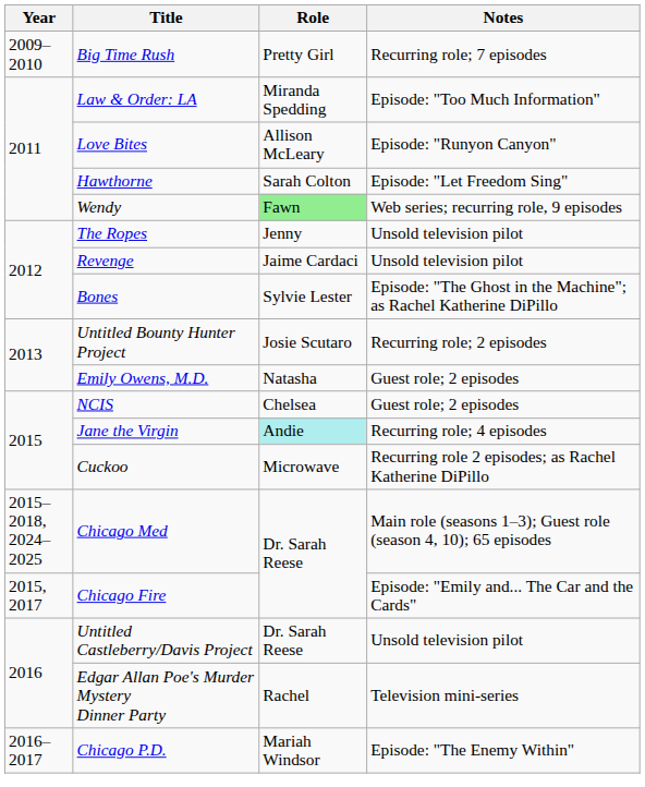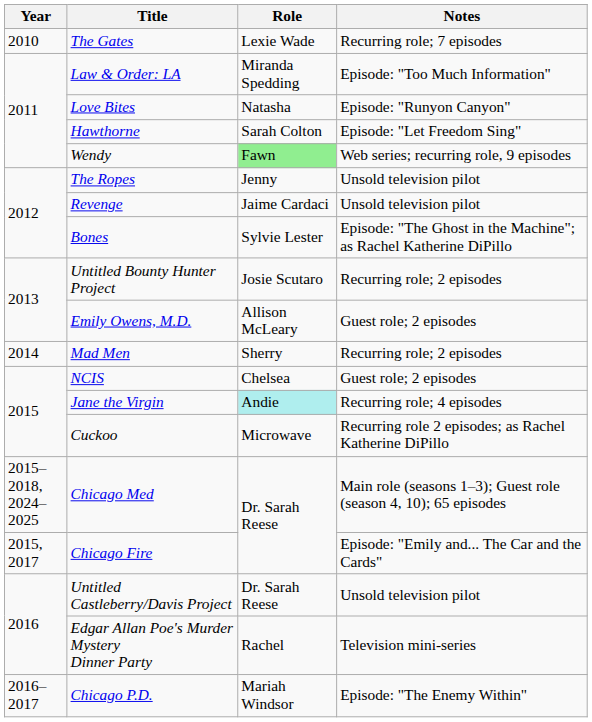- row: 2009–2010 | Big Time Rush | Pretty Girl | Recurring role; 7 episodes
+ row: 2010 | The Gates | Lexie Wade | Recurring role; 7 episodes
Love Bites | Role: Allison McLeary -> Natasha
Emily Owens, M.D. | Role: Natasha -> Allison McLeary
+ row: 2014 | Mad Men | Sherry | Recurring role; 2 episodes
